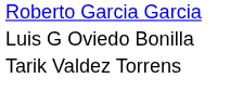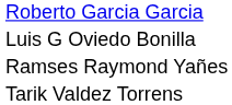+ row: Ramses Raymond Yañes
